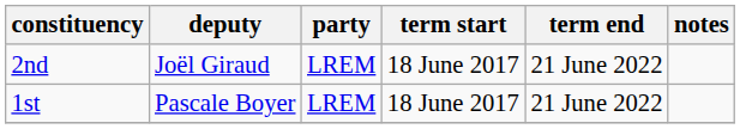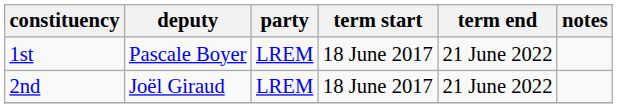rows swapped: 1st <-> 2nd
